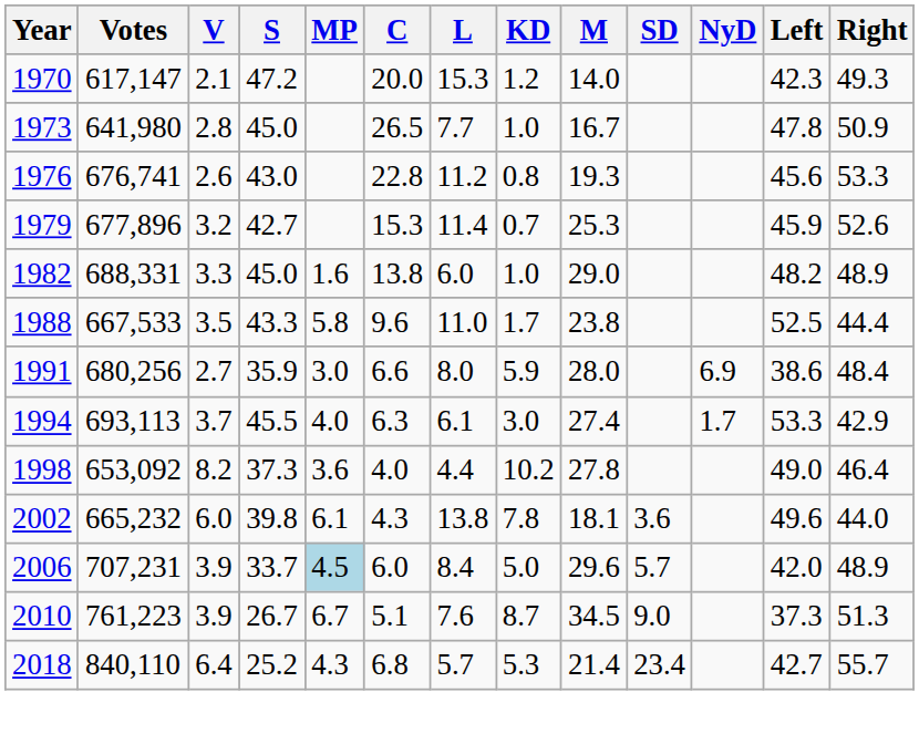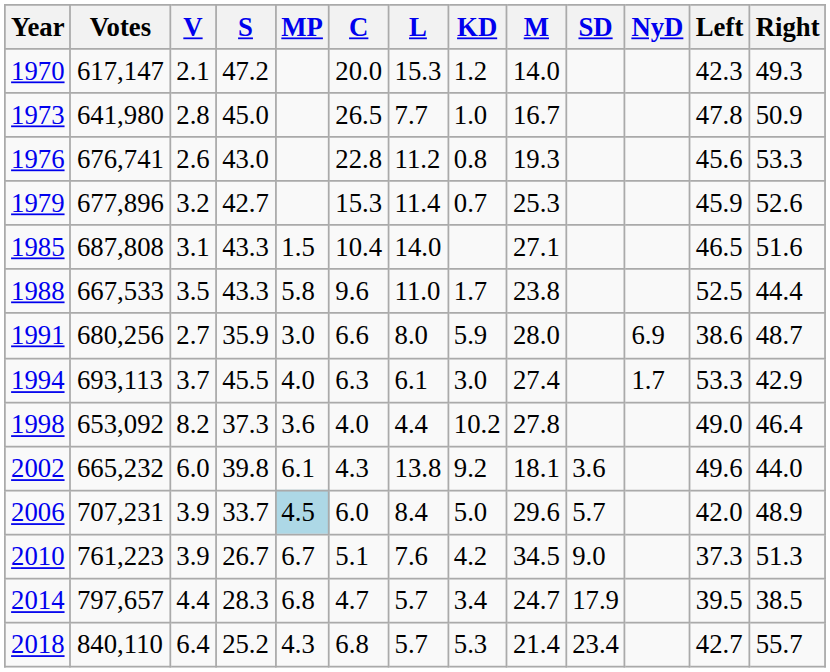- row: 1982 | 688,331 | 3.3 | 45.0 | 1.6 | 13.8 | 6.0 | 1.0 | 29.0 | 48.2 | 48.9
+ row: 1985 | 687,808 | 3.1 | 43.3 | 1.5 | 10.4 | 14.0 | 27.1 | 46.5 | 51.6
1991 | Right: 48.4 -> 48.7
2002 | KD: 7.8 -> 9.2
2010 | KD: 8.7 -> 4.2
+ row: 2014 | 797,657 | 4.4 | 28.3 | 6.8 | 4.7 | 5.7 | 3.4 | 24.7 | 17.9 | 39.5 | 38.5
